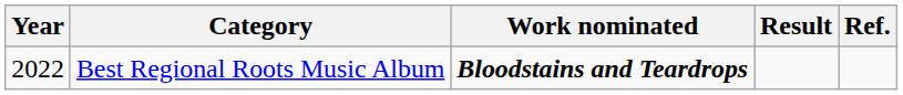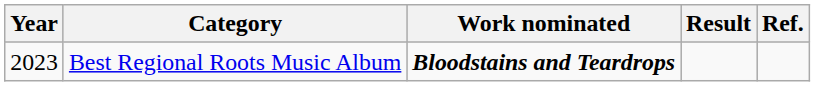Best Regional Roots Music Album | Year: 2022 -> 2023
